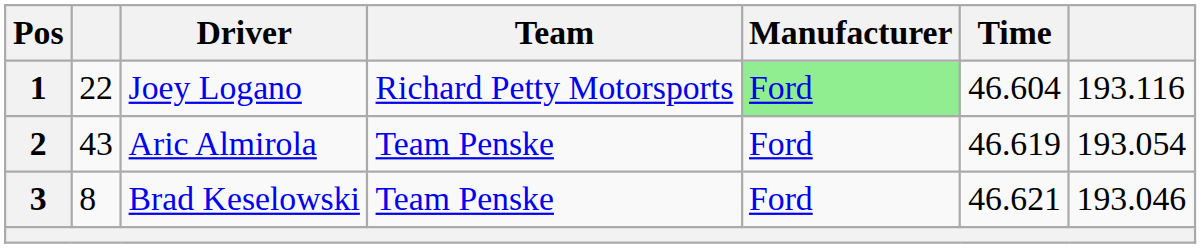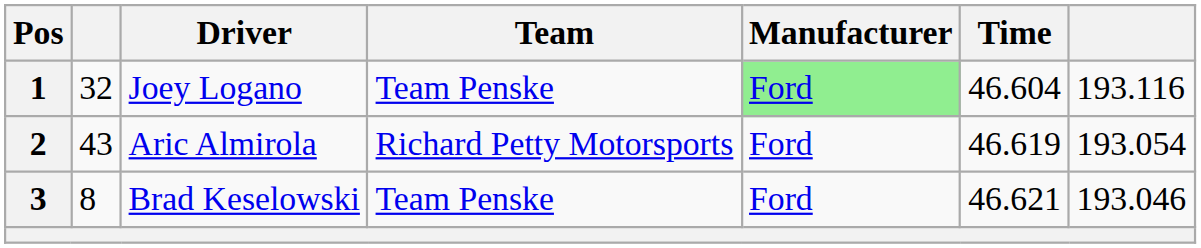Joey Logano | column 2: 22 -> 32
Joey Logano | Team: Richard Petty Motorsports -> Team Penske
Aric Almirola | Team: Team Penske -> Richard Petty Motorsports
